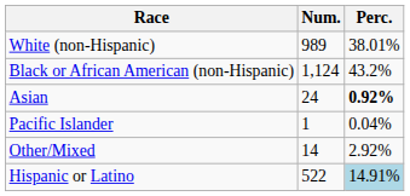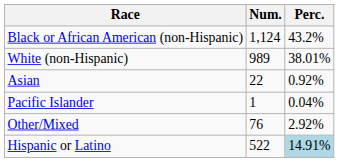rows swapped: White (non-Hispanic) <-> Black or African American (non-Hispanic)
Asian | Num.: 24 -> 22
Asian | Perc.: bold -> normal
Other/Mixed | Num.: 14 -> 76
